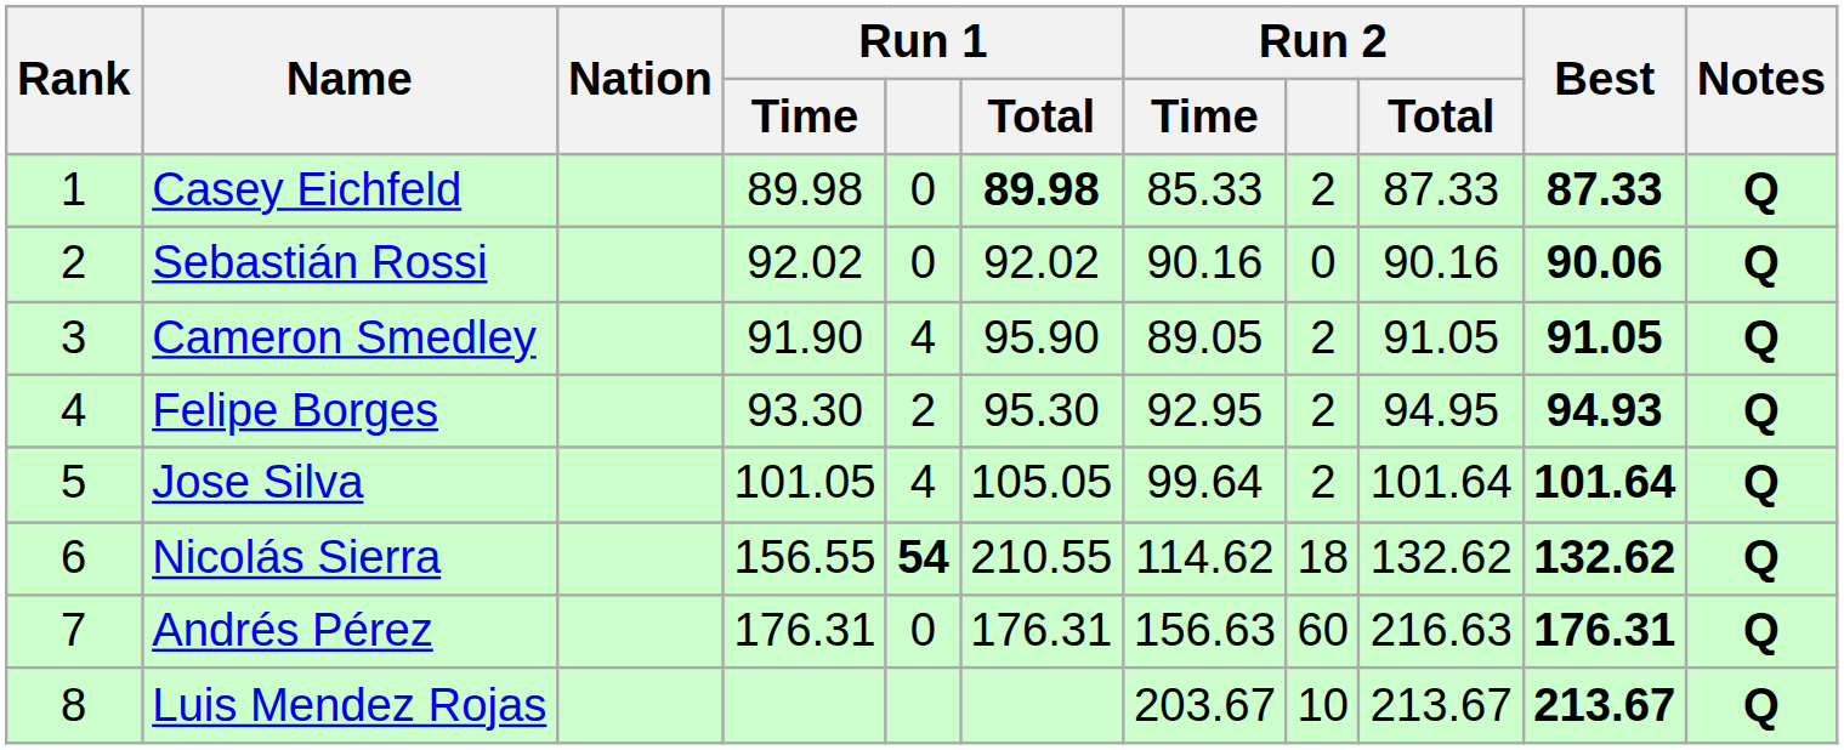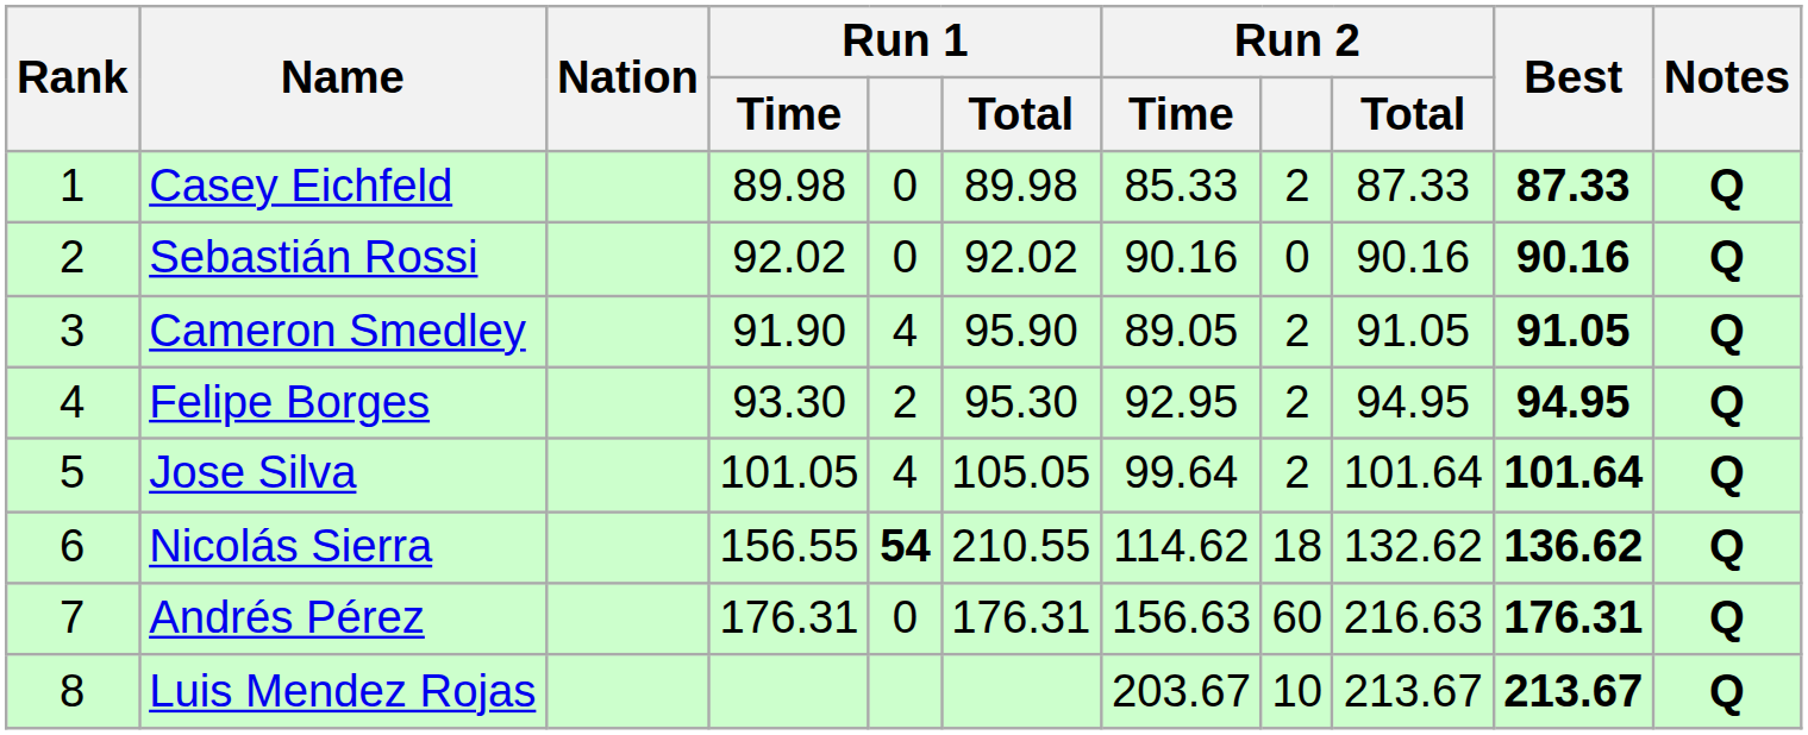Casey Eichfeld | Run 1 / Total: bold -> normal
Sebastián Rossi | Best: 90.06 -> 90.16
Felipe Borges | Best: 94.93 -> 94.95
Nicolás Sierra | Best: 132.62 -> 136.62
